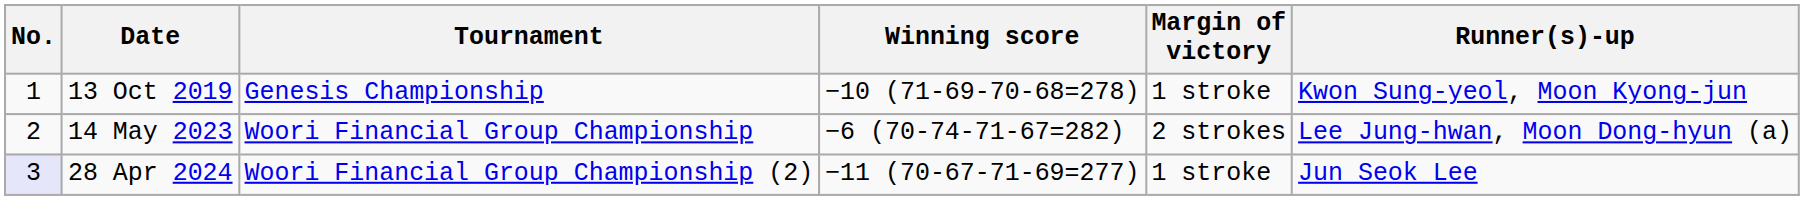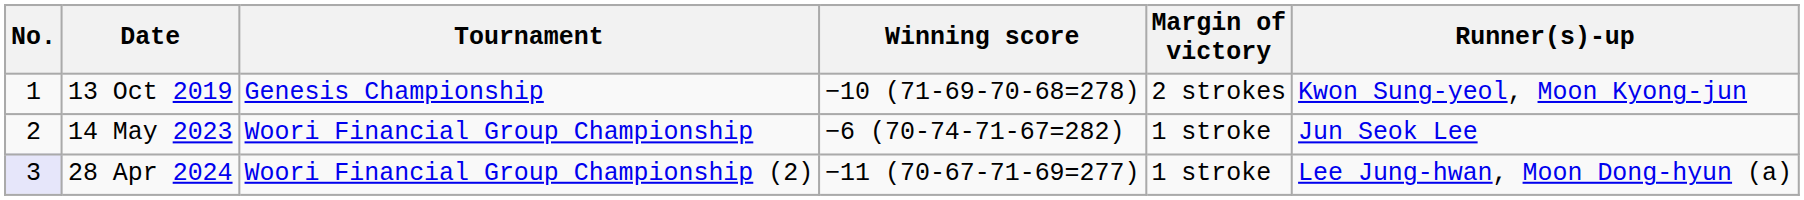13 Oct 2019 | Margin of victory: 1 stroke -> 2 strokes
14 May 2023 | Margin of victory: 2 strokes -> 1 stroke
14 May 2023 | Runner(s)-up: Lee Jung-hwan, Moon Dong-hyun (a) -> Jun Seok Lee
28 Apr 2024 | Runner(s)-up: Jun Seok Lee -> Lee Jung-hwan, Moon Dong-hyun (a)
